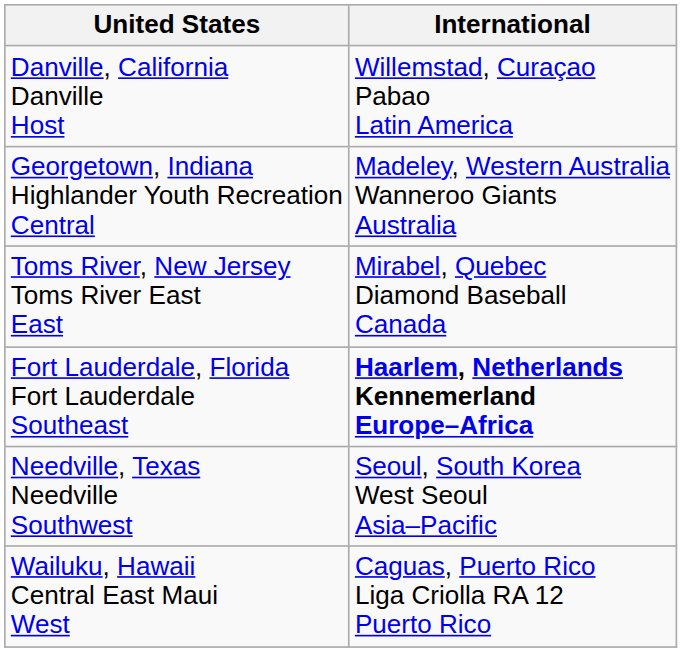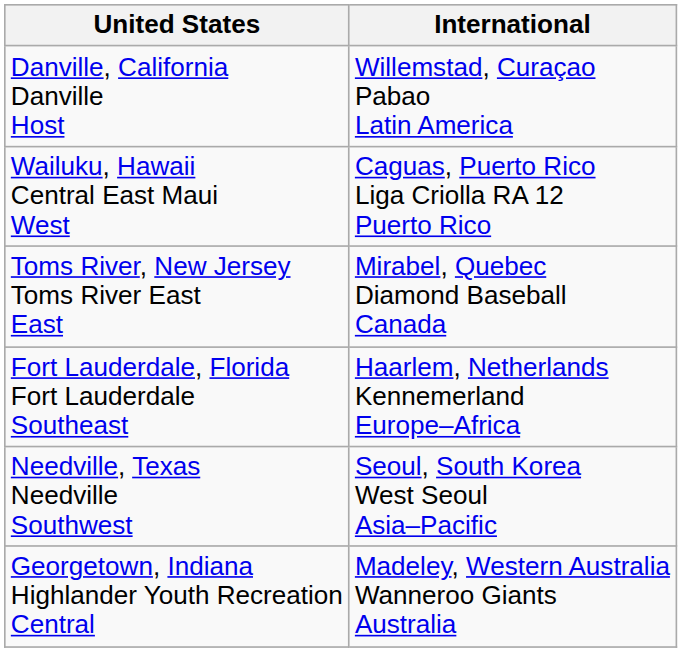rows swapped: Georgetown, Indiana Highlander Youth Recreation Central <-> Wailuku, Hawaii Central East Maui West
Fort Lauderdale, Florida Fort Lauderdale Southeast | International: bold -> normal
